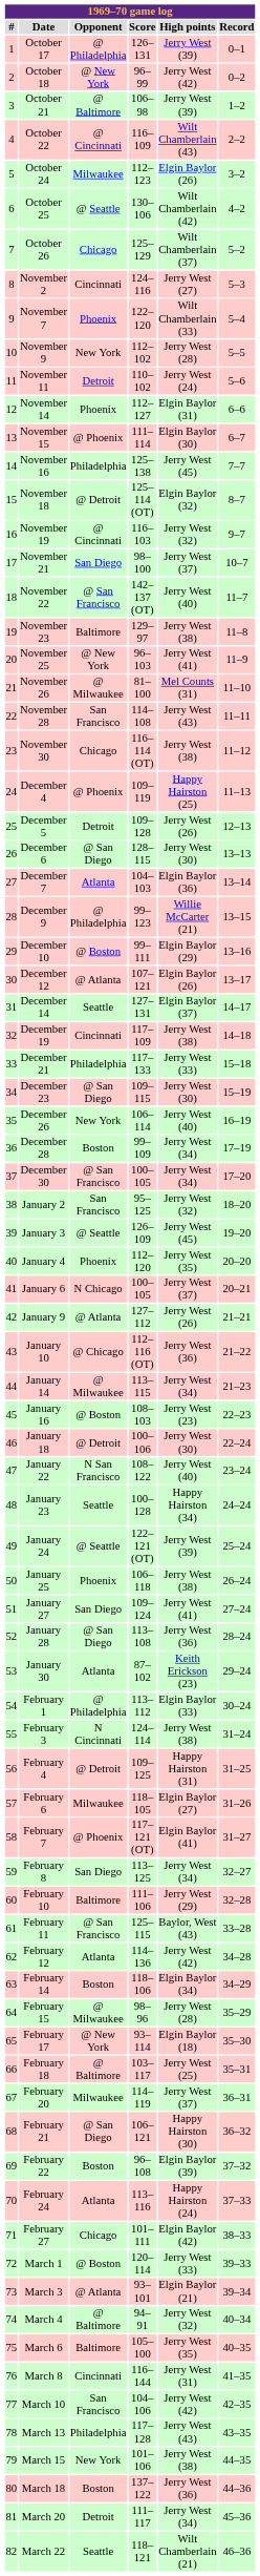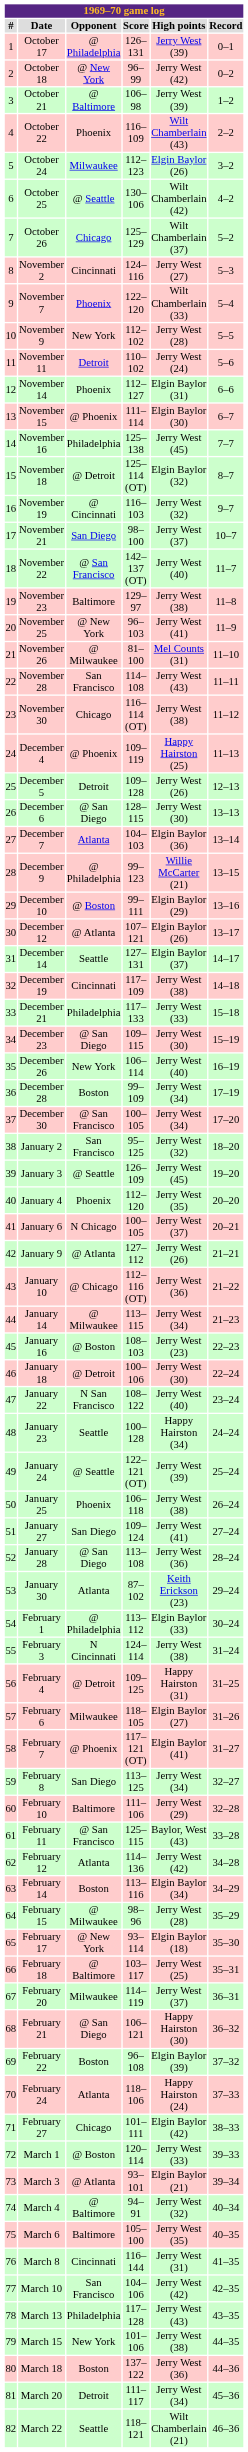October 22 | Opponent: @ Cincinnati -> Phoenix
February 14 | Score: 118–106 -> 113–116
February 24 | Score: 113–116 -> 118–106
